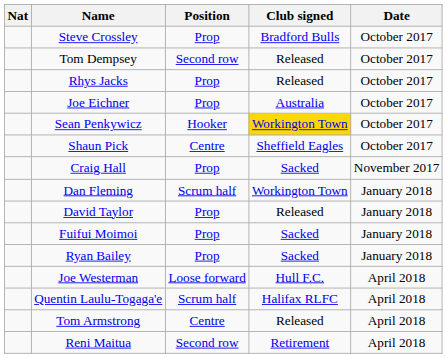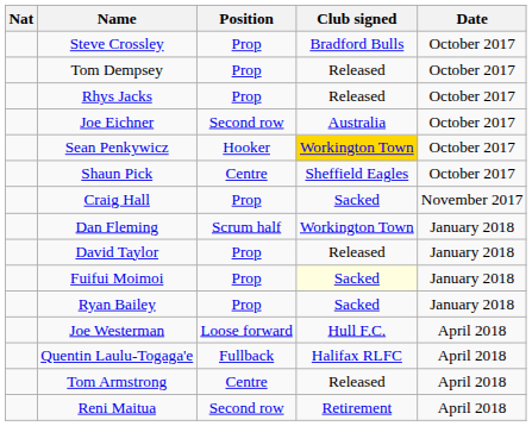Tom Dempsey | Position: Second row -> Prop
Joe Eichner | Position: Prop -> Second row
Fuifui Moimoi | Club signed: no background -> lightyellow background
Quentin Laulu-Togaga'e | Position: Scrum half -> Fullback
